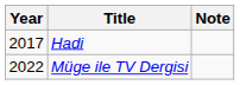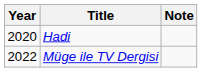Hadi | Year: 2017 -> 2020
